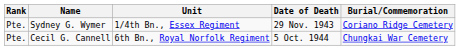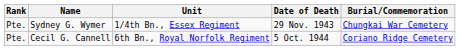Sydney G. Wymer | Burial/Commemoration: Coriano Ridge Cemetery -> Chungkai War Cemetery
Cecil G. Cannell | Burial/Commemoration: Chungkai War Cemetery -> Coriano Ridge Cemetery
